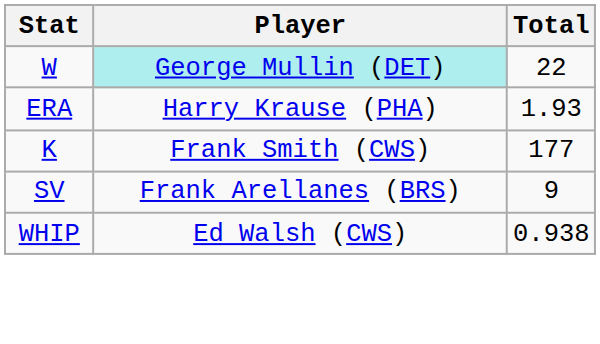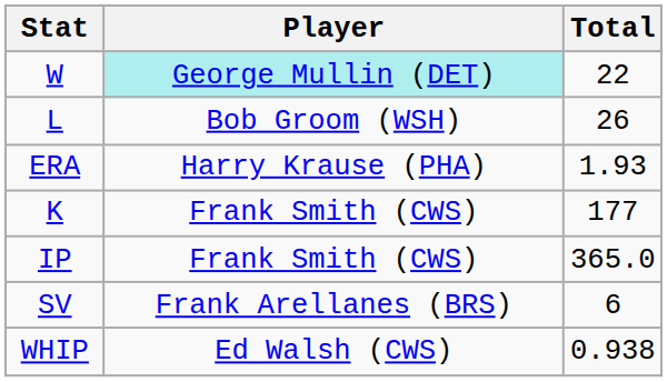+ row: L | Bob Groom (WSH) | 26
+ row: IP | Frank Smith (CWS) | 365.0
SV | Total: 9 -> 6
